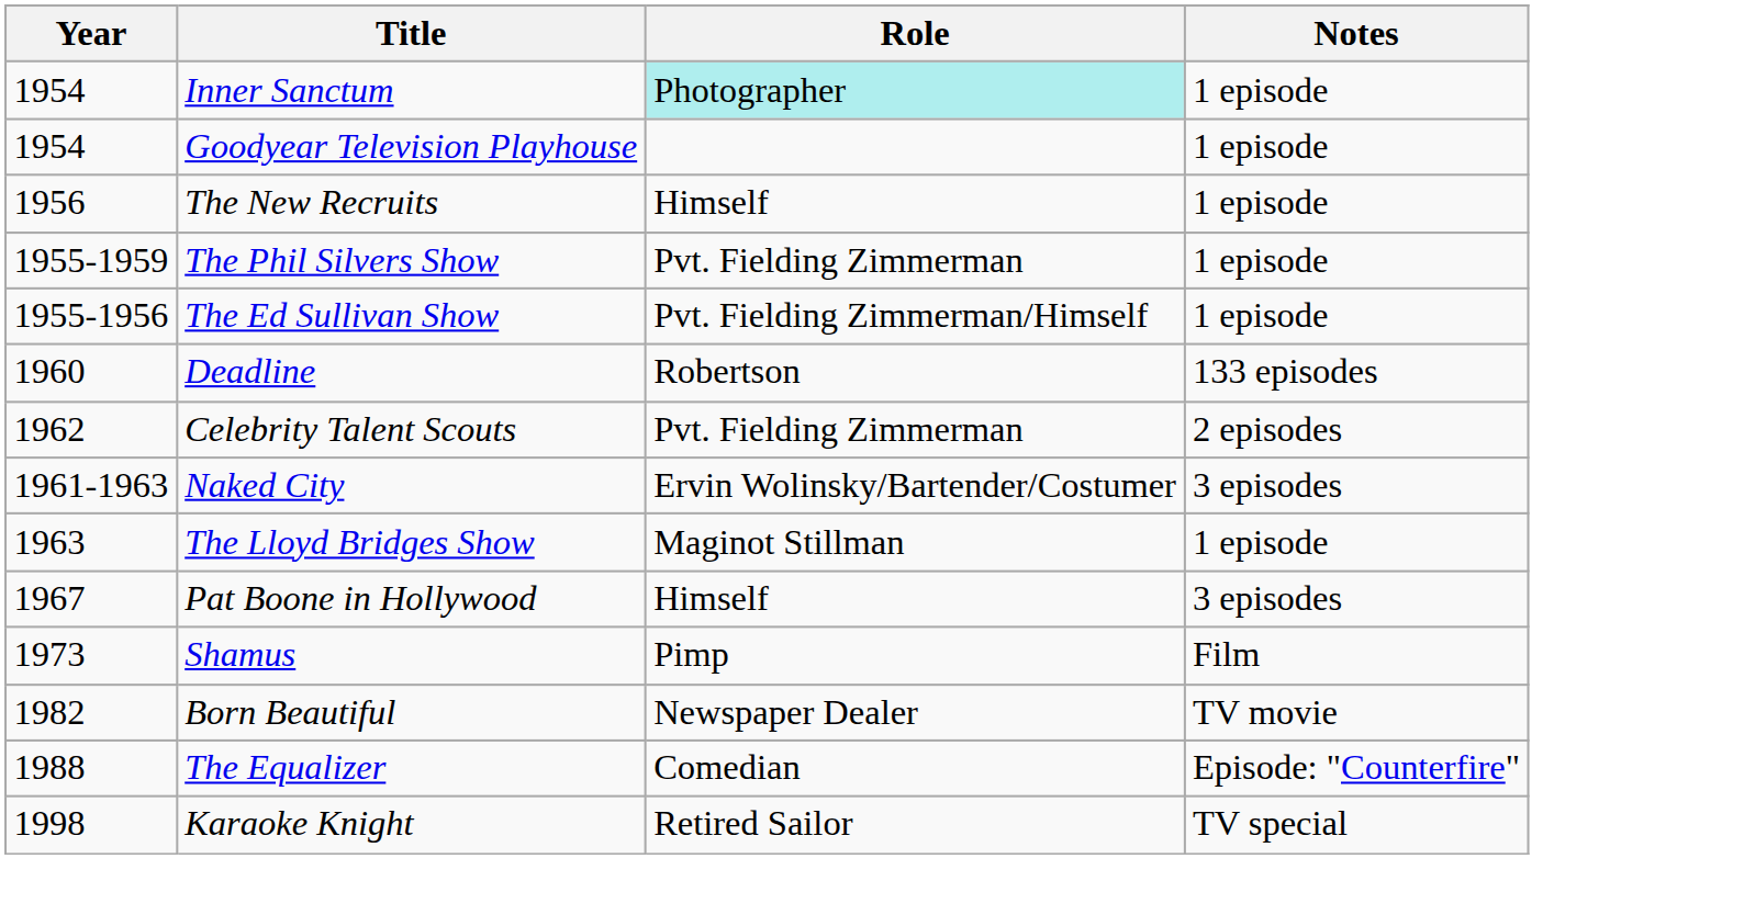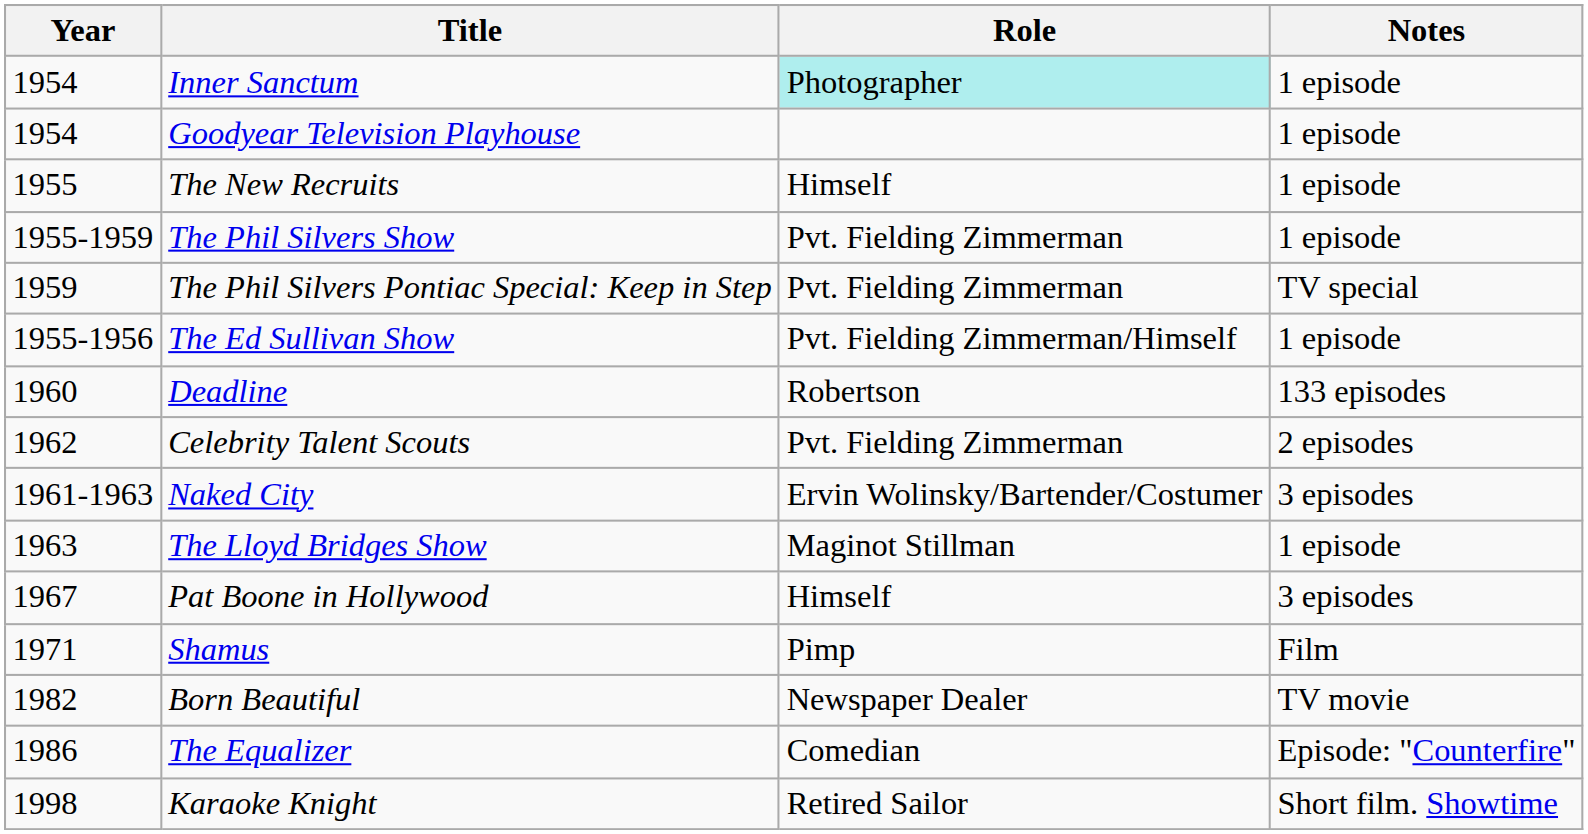The New Recruits | Year: 1956 -> 1955
+ row: 1959 | The Phil Silvers Pontiac Special: Keep in Step | Pvt. Fielding Zimmerman | TV special
Shamus | Year: 1973 -> 1971
The Equalizer | Year: 1988 -> 1986
Karaoke Knight | Notes: TV special -> Short film. Showtime
